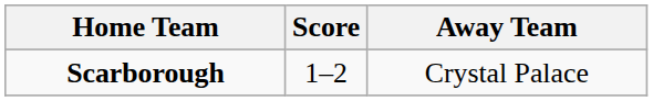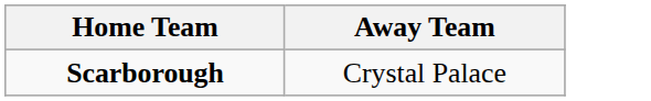- column: Score | 1–2
